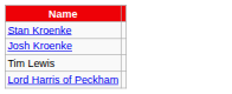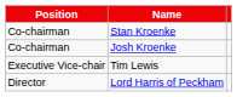+ column: Position | Co-chairman | Co-chairman | Executive Vice-chair | Director
